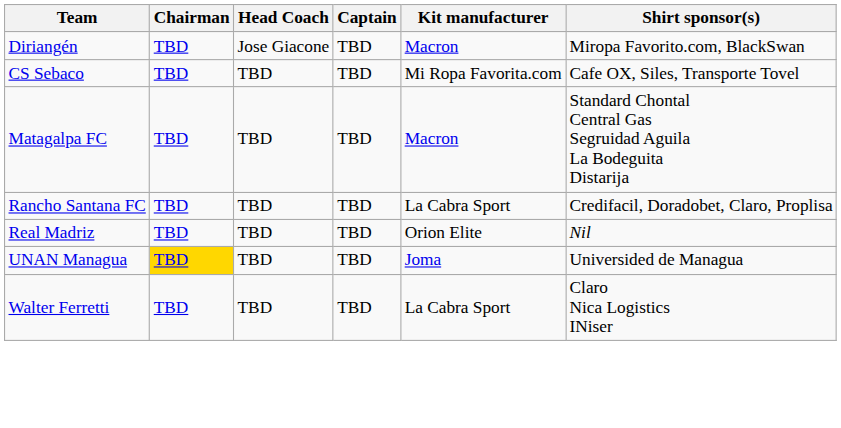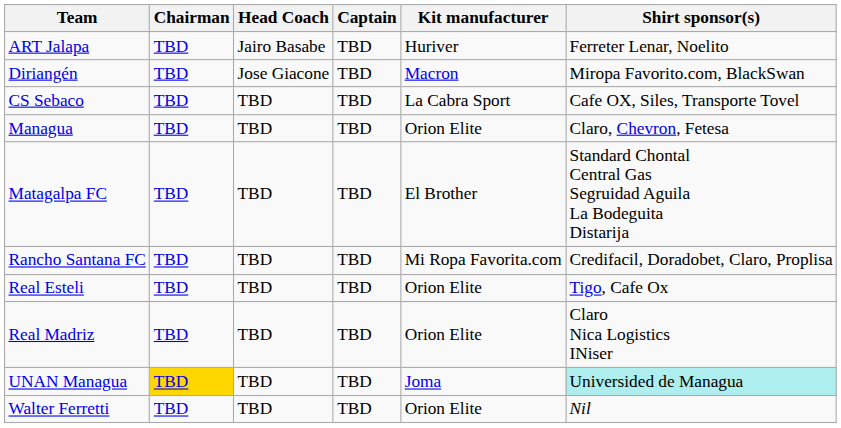+ row: ART Jalapa | TBD | Jairo Basabe | TBD | Huriver | Ferreter Lenar, Noelito
CS Sebaco | Kit manufacturer: Mi Ropa Favorita.com -> La Cabra Sport
+ row: Managua | TBD | TBD | TBD | Orion Elite | Claro, Chevron, Fetesa
Matagalpa FC | Kit manufacturer: Macron -> El Brother
Rancho Santana FC | Kit manufacturer: La Cabra Sport -> Mi Ropa Favorita.com
+ row: Real Esteli | TBD | TBD | TBD | Orion Elite | Tigo, Cafe Ox
Real Madriz | Shirt sponsor(s): Nil -> Claro Nica Logistics INiser
UNAN Managua | Shirt sponsor(s): no background -> paleturquoise background
Walter Ferretti | Kit manufacturer: La Cabra Sport -> Orion Elite
Walter Ferretti | Shirt sponsor(s): Claro Nica Logistics INiser -> Nil
